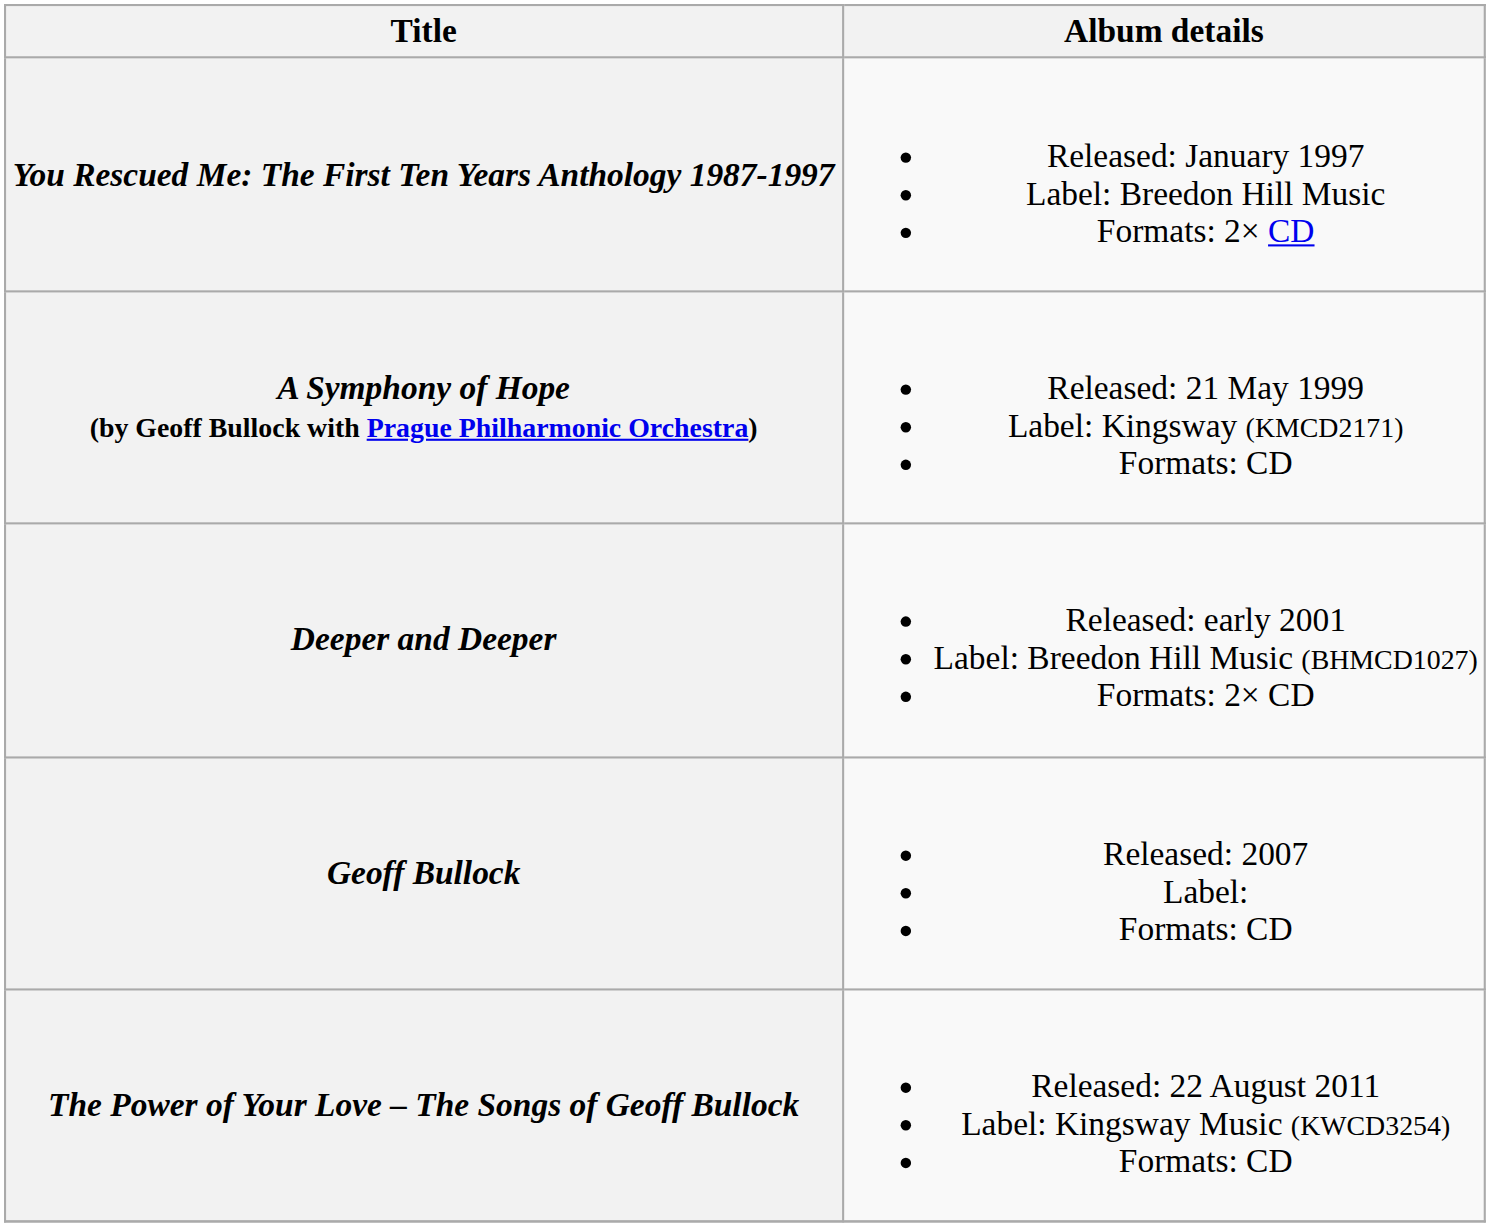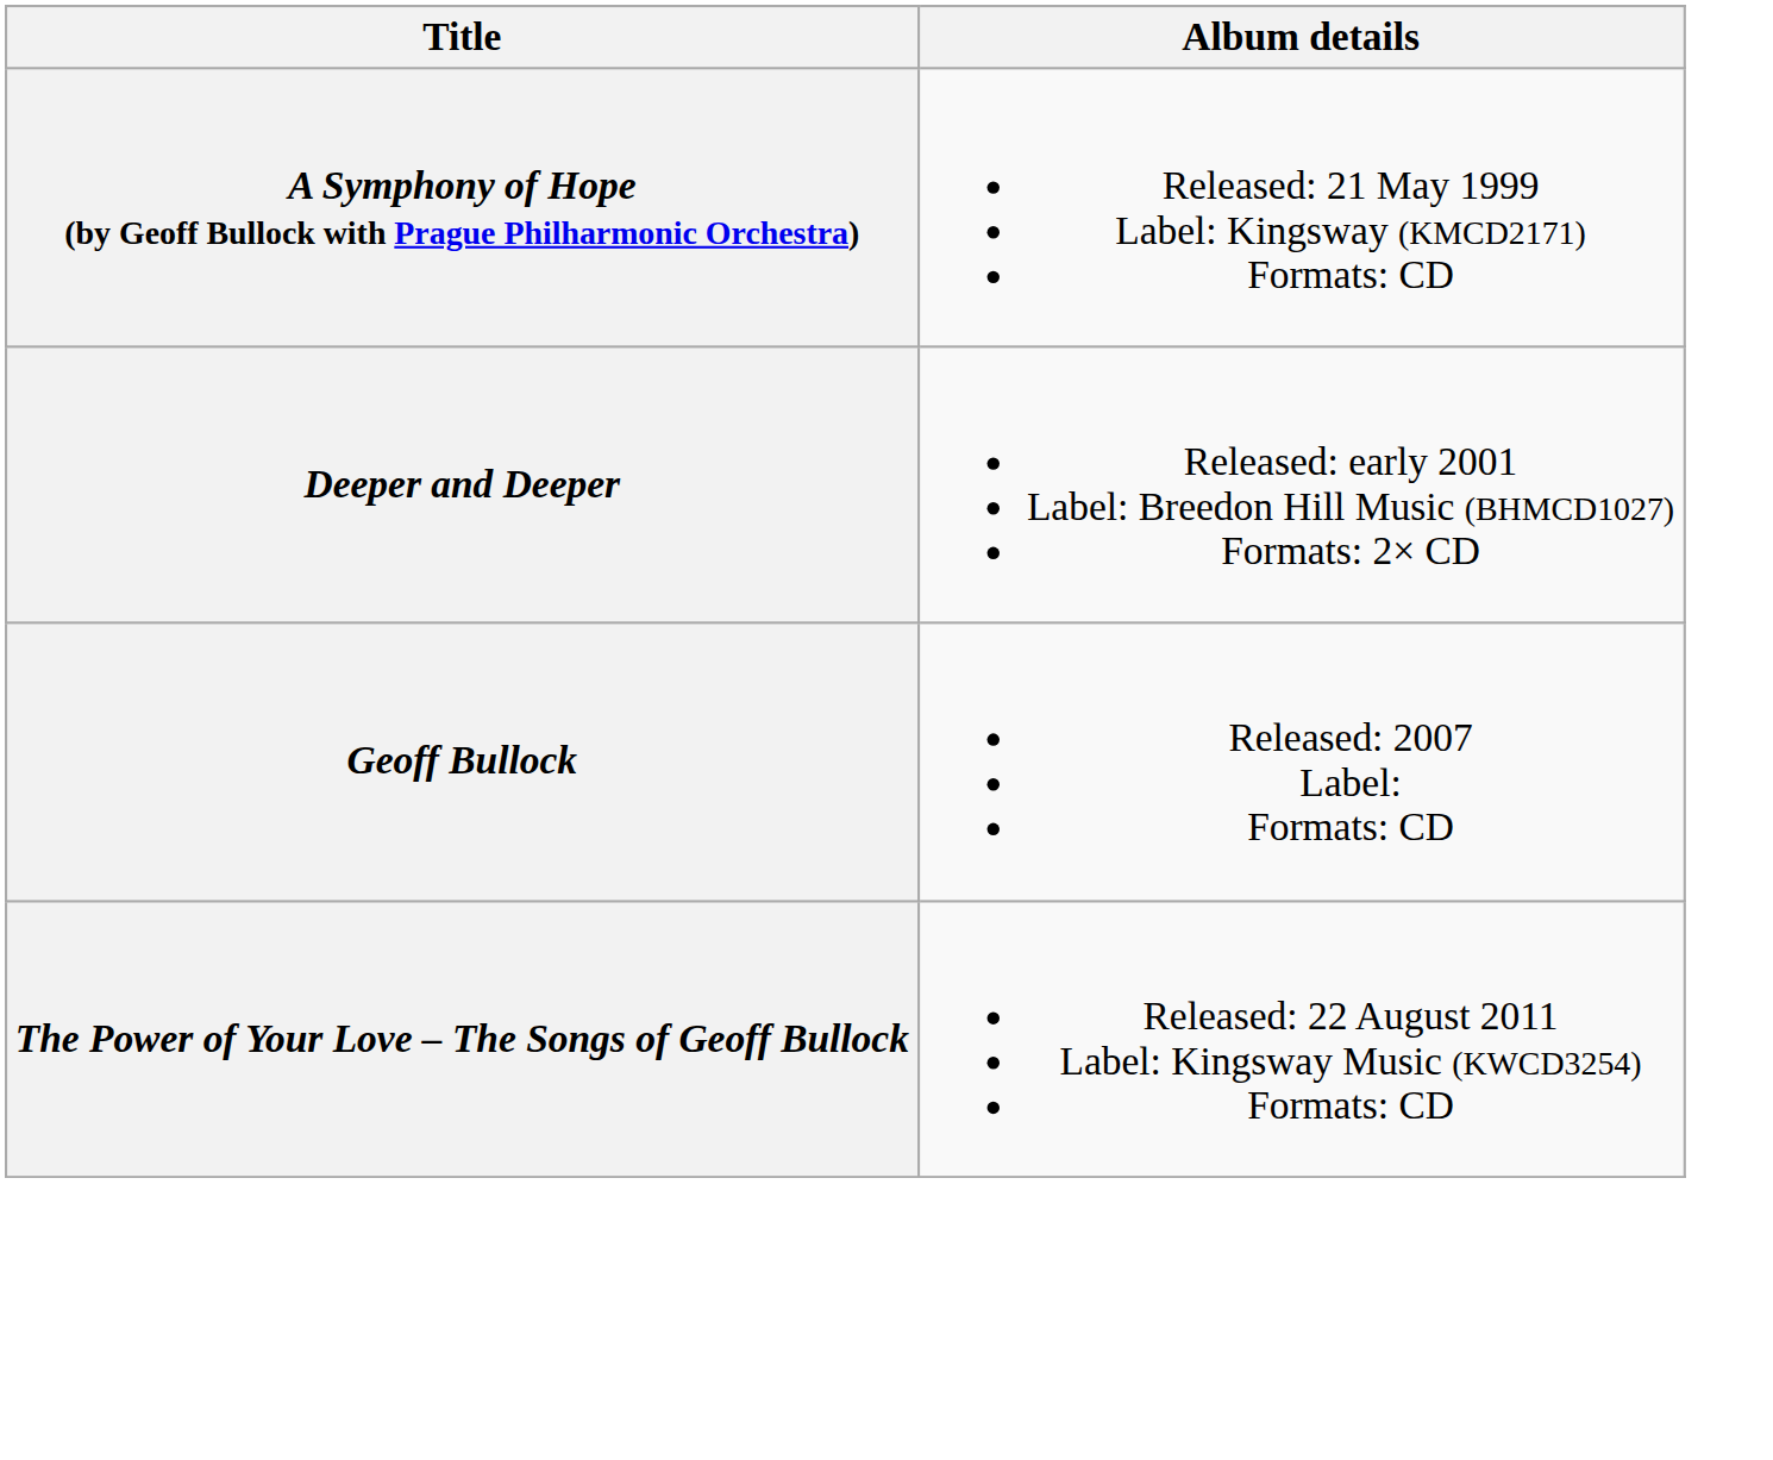- row: You Rescued Me: The First Ten Years Anthology 1987-1997 | Released: January 1997 Label: Breedon Hill Music Formats: 2× CD
